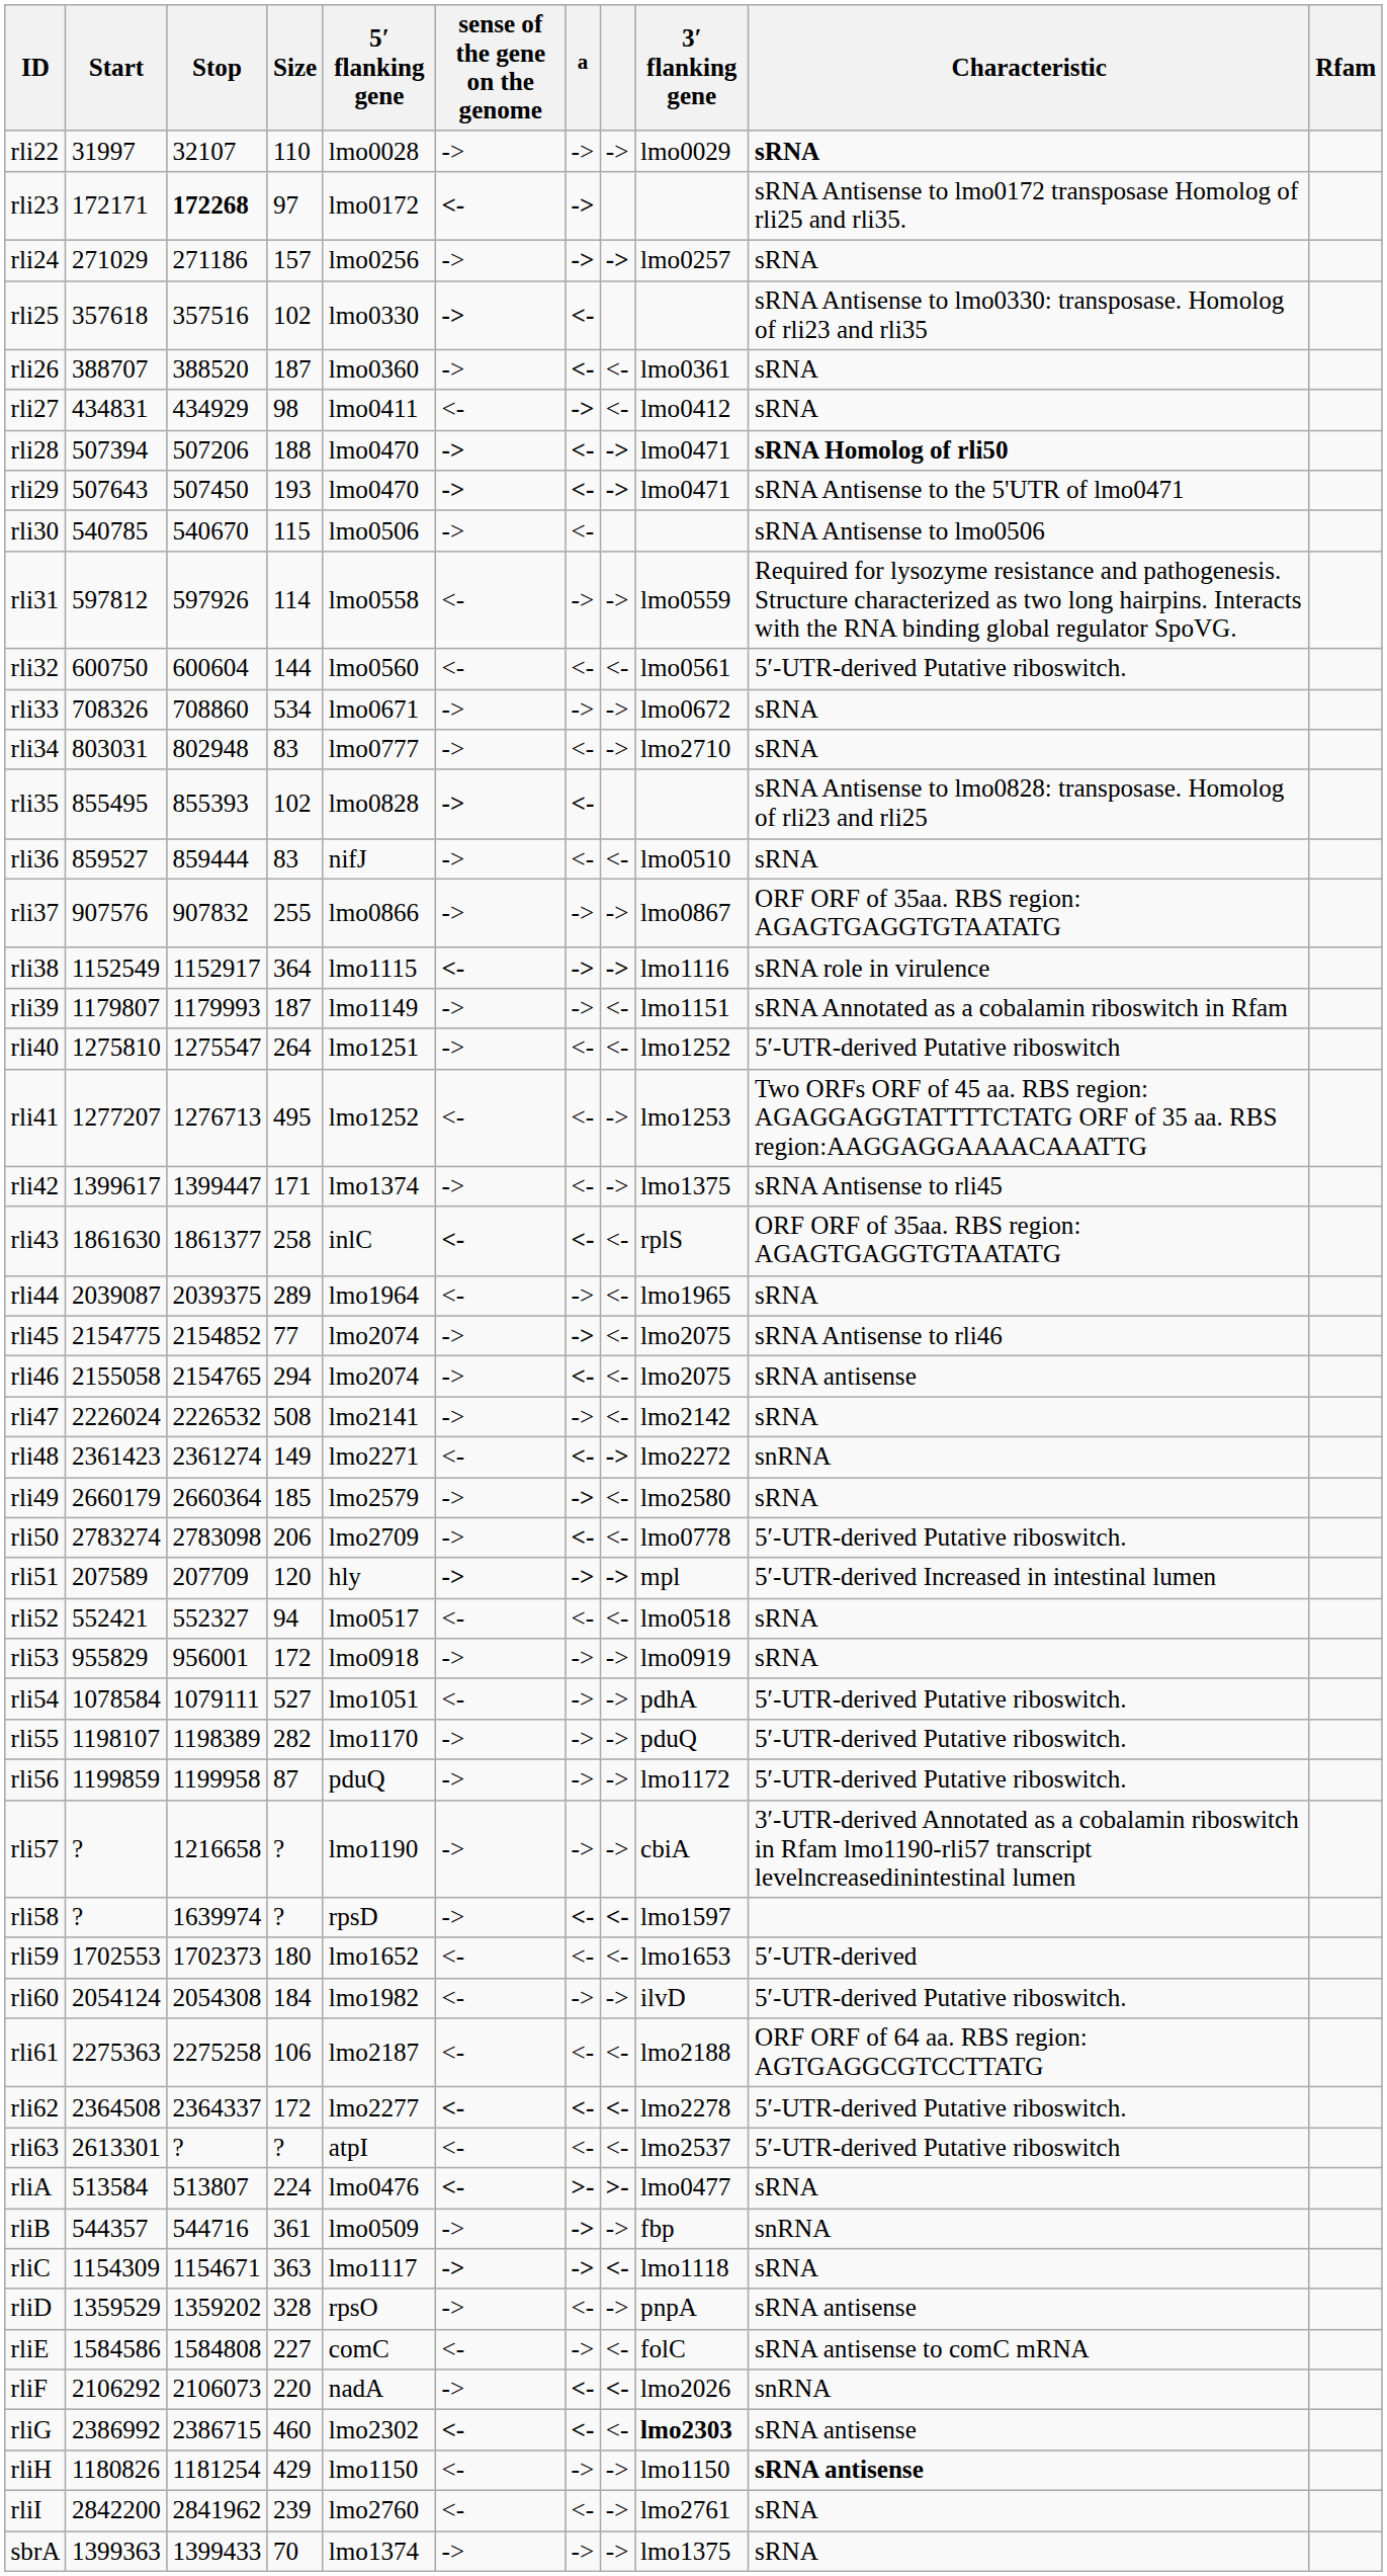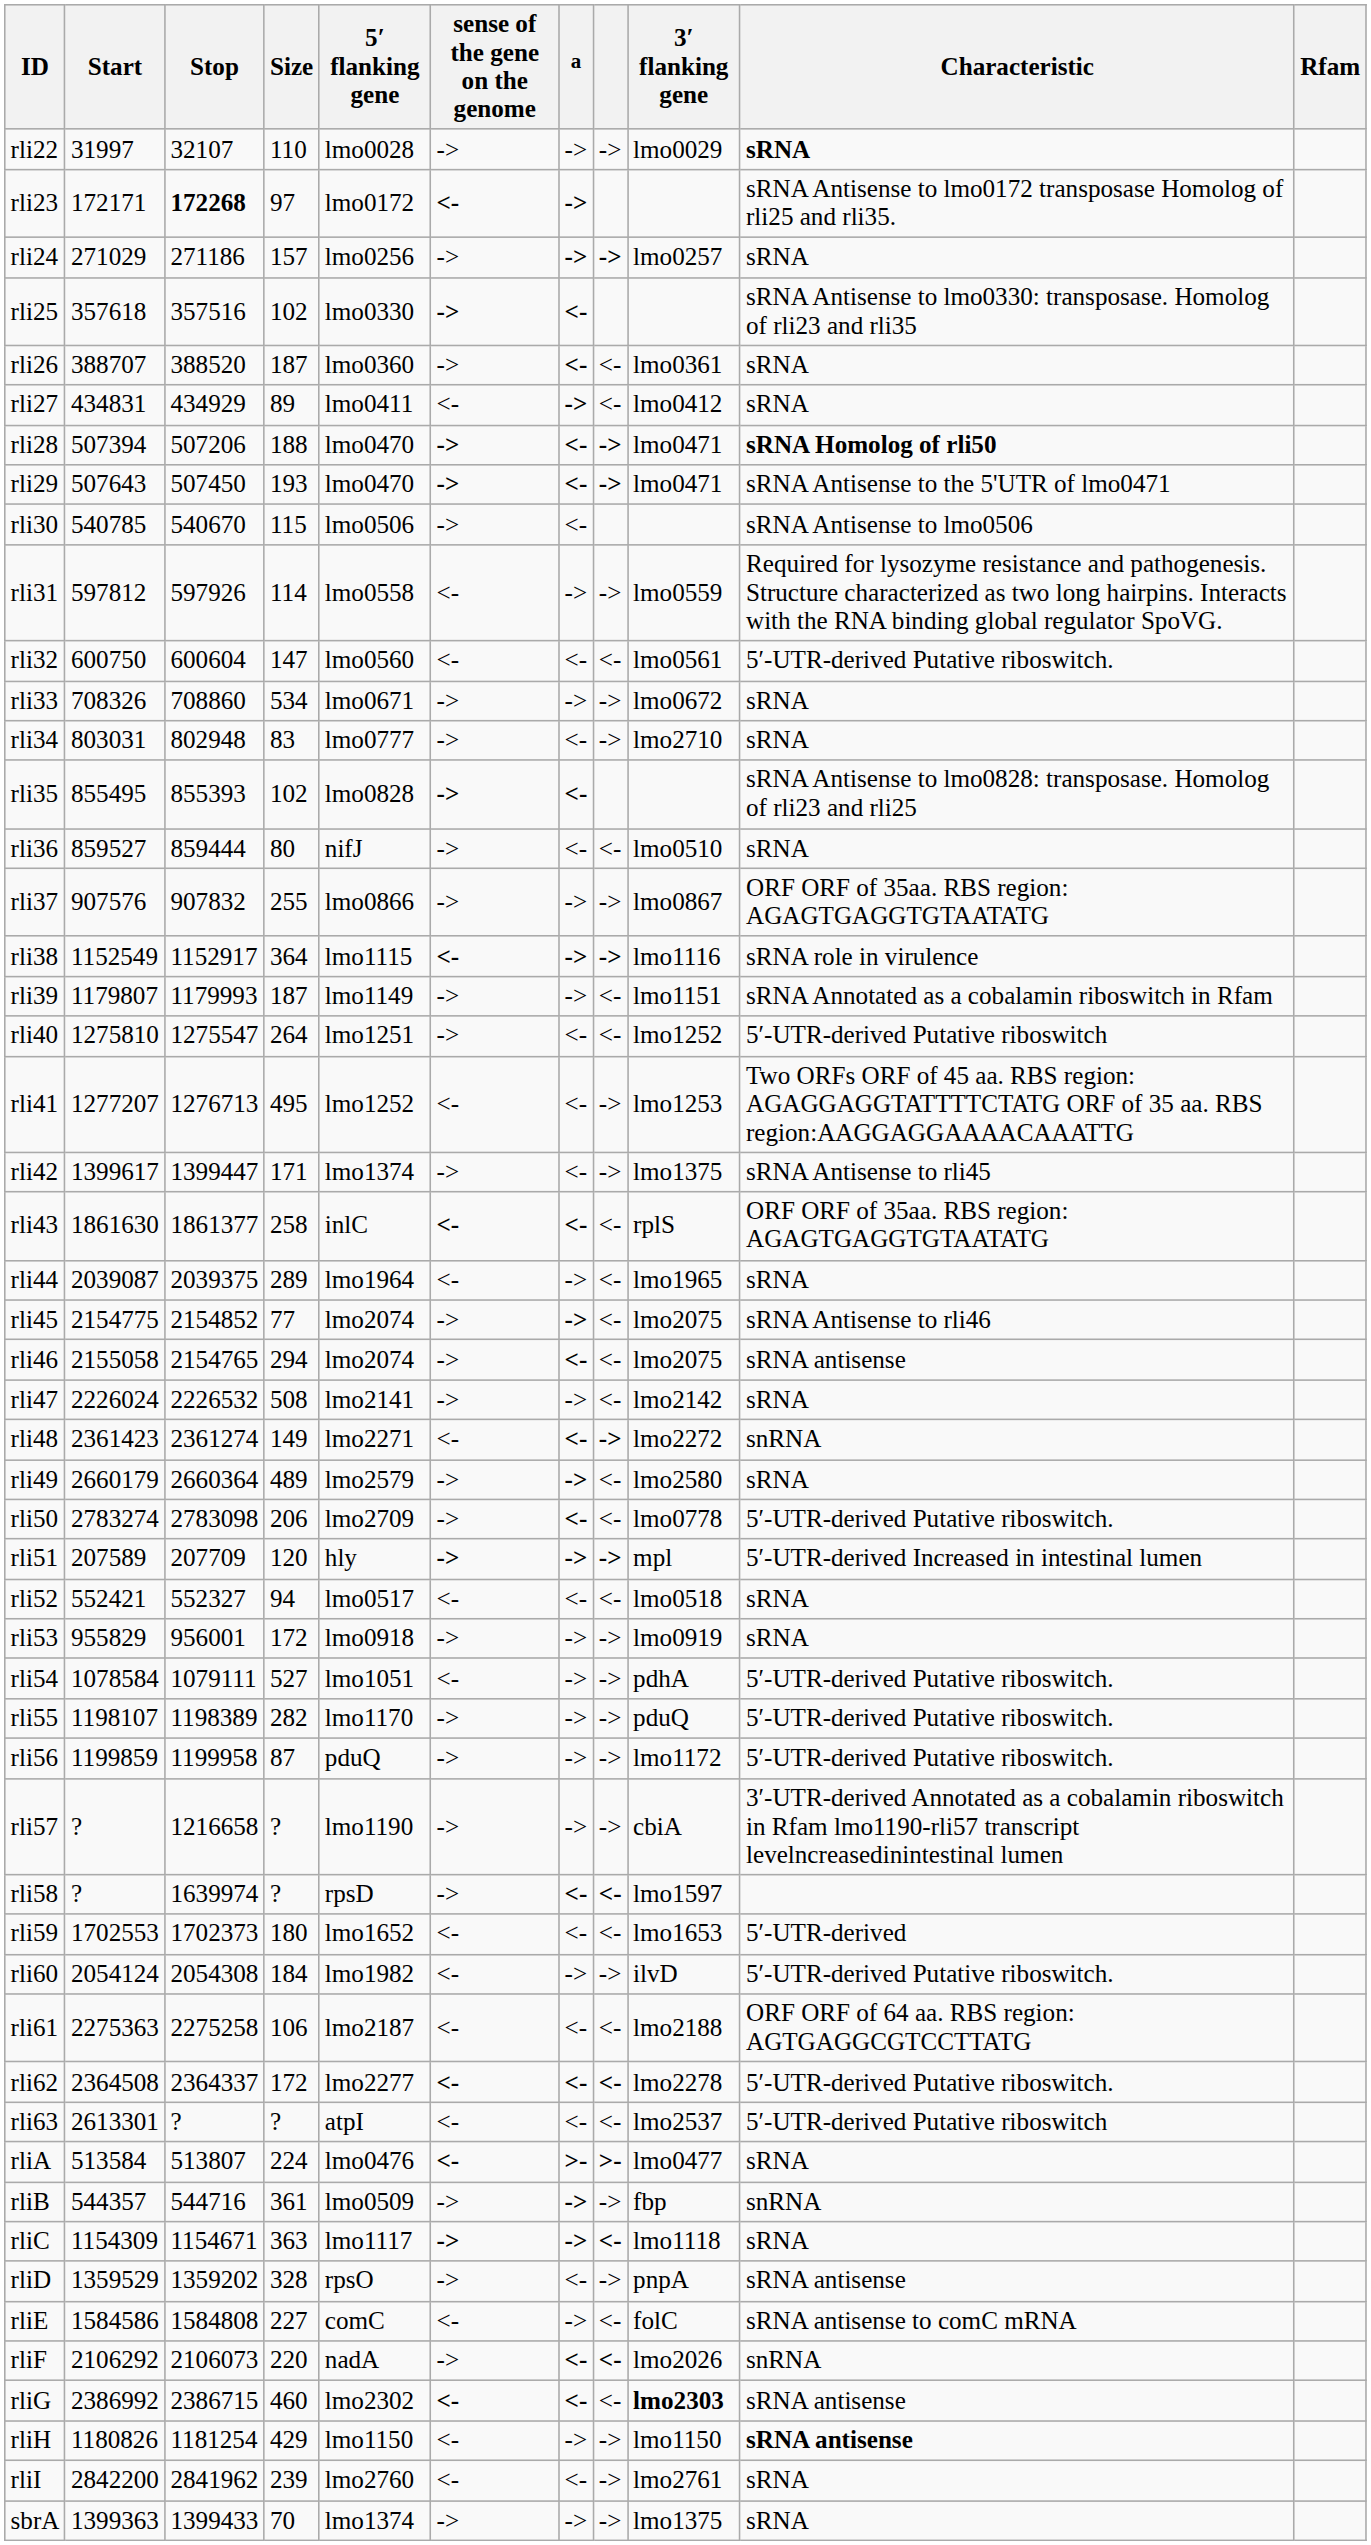rli27 | Size: 98 -> 89
rli32 | Size: 144 -> 147
rli36 | Size: 83 -> 80
rli49 | Size: 185 -> 489
